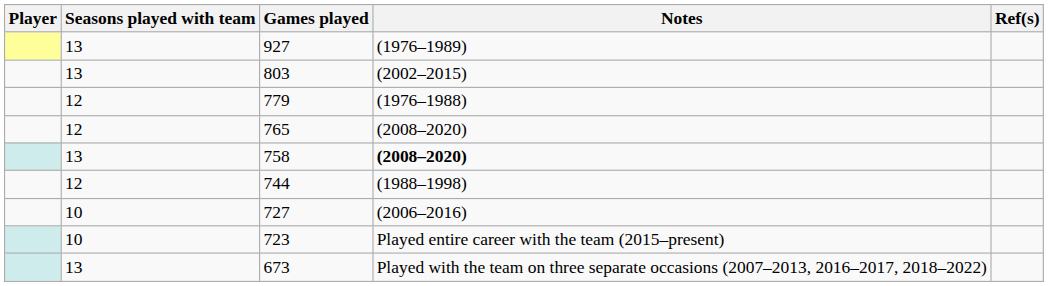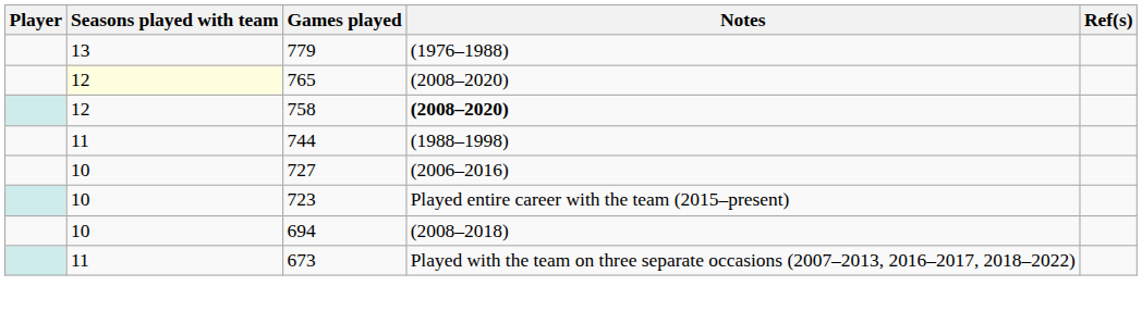- row: 13 | 927 | (1976–1989)
- row: 13 | 803 | (2002–2015)
779 | Seasons played with team: 12 -> 13
765 | Seasons played with team: no background -> lightyellow background
758 | Seasons played with team: 13 -> 12
744 | Seasons played with team: 12 -> 11
+ row: 10 | 694 | (2008–2018)
673 | Seasons played with team: 13 -> 11
